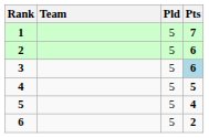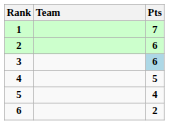- column: Pld | 5 | 5 | 5 | 5 | 5 | 5
